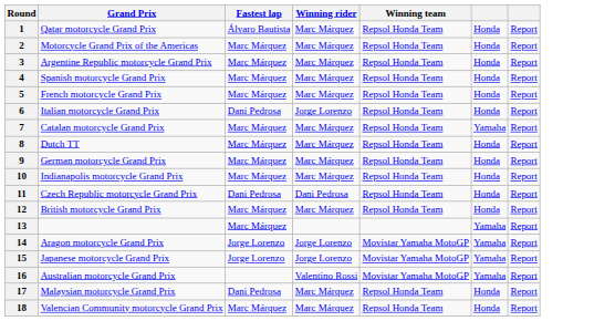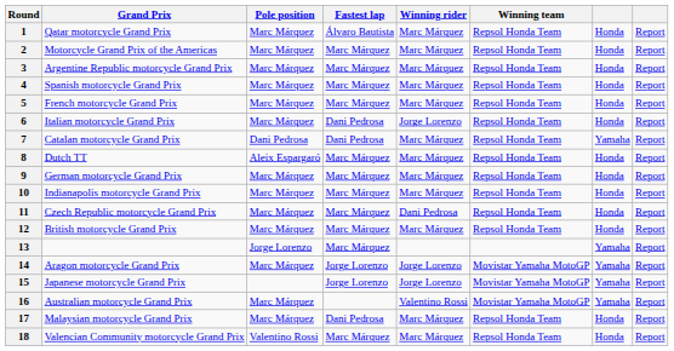+ column: Pole position | Marc Márquez | Marc Márquez | Marc Márquez | Marc Márquez | Marc Márquez | Marc Márquez | Dani Pedrosa | Aleix Espargaró | Marc Márquez | Marc Márquez | Marc Márquez | Marc Márquez | Jorge Lorenzo | Marc Márquez | Marc Márquez | Marc Márquez | Valentino Rossi
7 | Fastest lap: Marc Márquez -> Dani Pedrosa
11 | Fastest lap: Dani Pedrosa -> Marc Márquez
